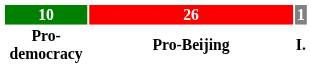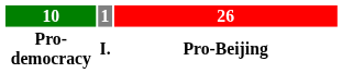columns swapped: 1 <-> 26
